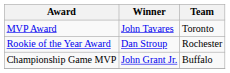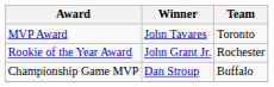Rookie of the Year Award | Winner: Dan Stroup -> John Grant Jr.
Championship Game MVP | Winner: John Grant Jr. -> Dan Stroup
